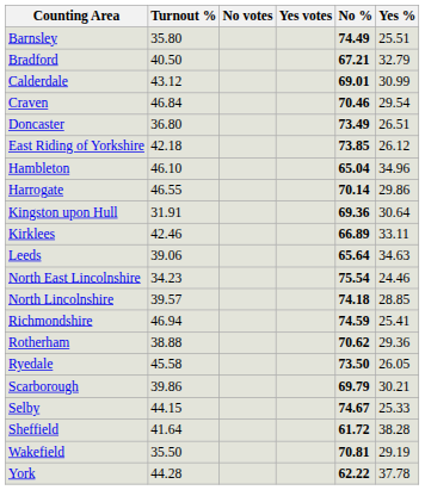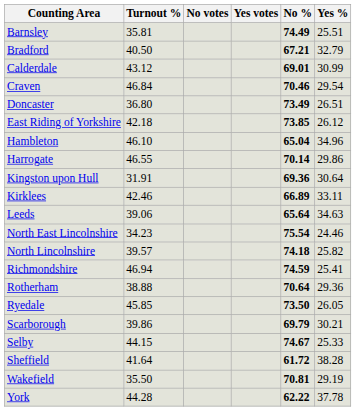Barnsley | Turnout %: 35.80 -> 35.81
North Lincolnshire | Yes %: 28.85 -> 25.82
Rotherham | No %: 70.62 -> 70.64
Ryedale | Turnout %: 45.58 -> 45.85
